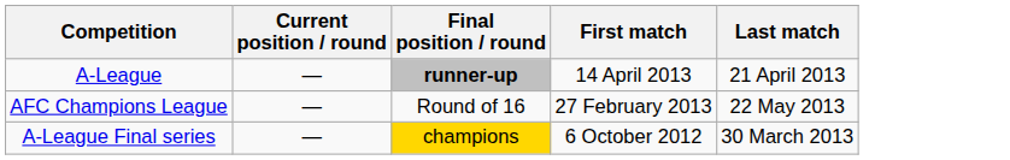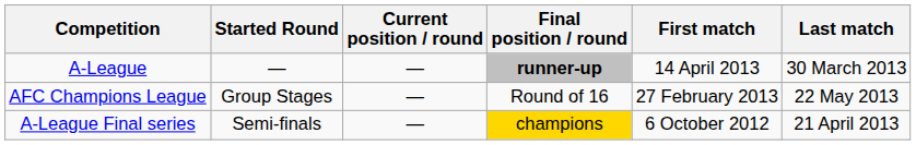+ column: Started Round | — | Group Stages | Semi-finals
A-League | Last match: 21 April 2013 -> 30 March 2013
A-League Final series | Last match: 30 March 2013 -> 21 April 2013
